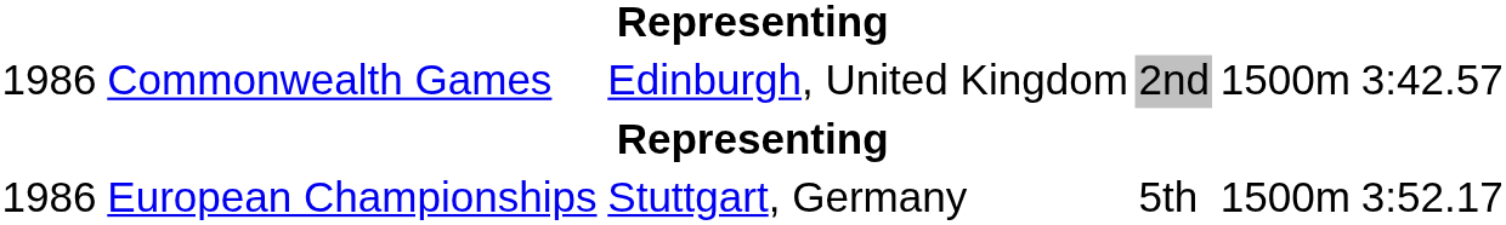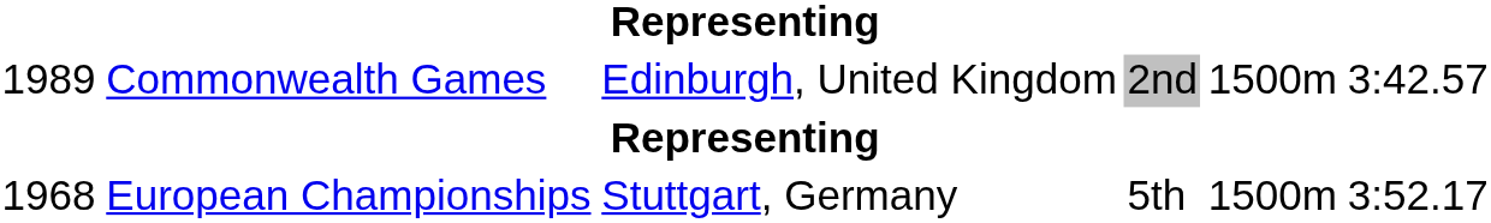Commonwealth Games | column 1: 1986 -> 1989
European Championships | column 1: 1986 -> 1968
